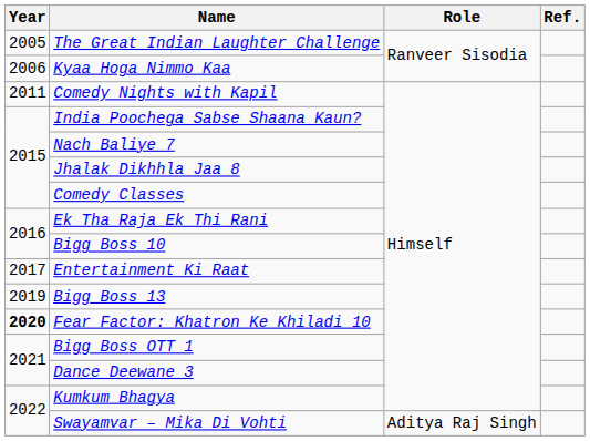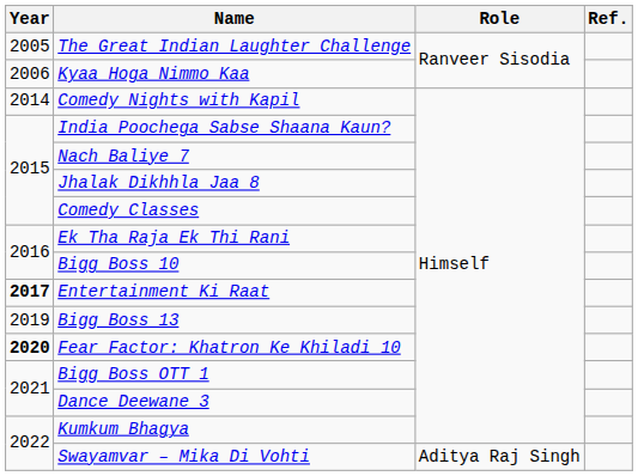Comedy Nights with Kapil | Year: 2011 -> 2014
Entertainment Ki Raat | Year: normal -> bold
